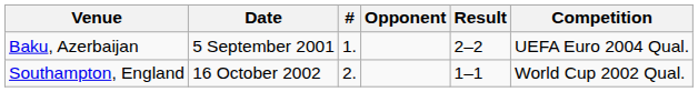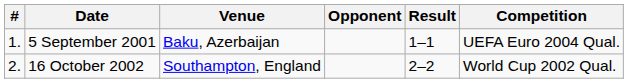columns swapped: # <-> Venue
5 September 2001 | Result: 2–2 -> 1–1
16 October 2002 | Result: 1–1 -> 2–2
